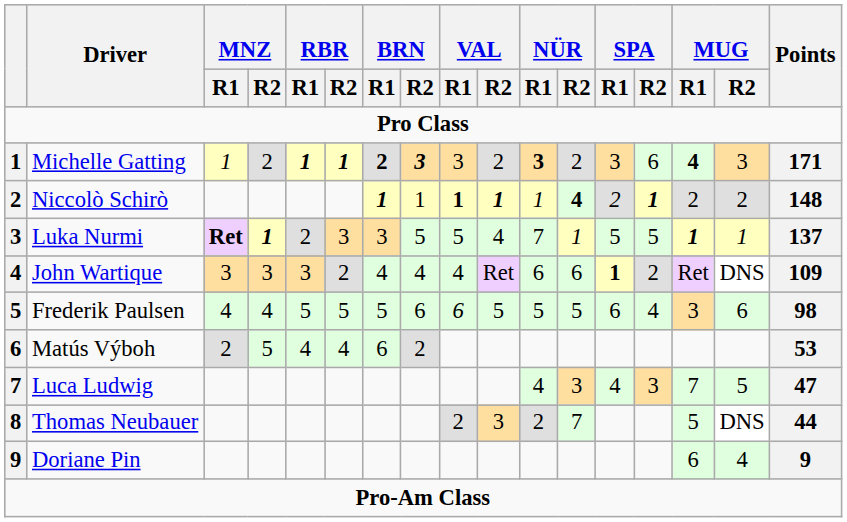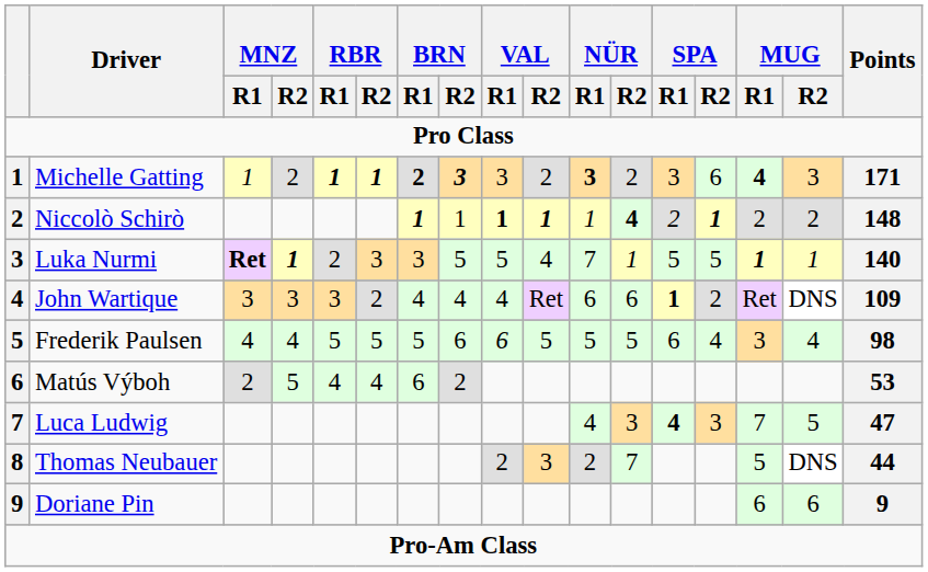Luka Nurmi | Points: 137 -> 140
Frederik Paulsen | MUG / R2: 6 -> 4
Luca Ludwig | SPA / R1: normal -> bold
Doriane Pin | MUG / R2: 4 -> 6
